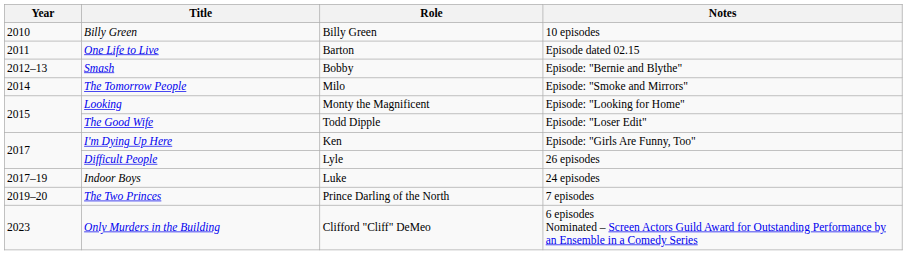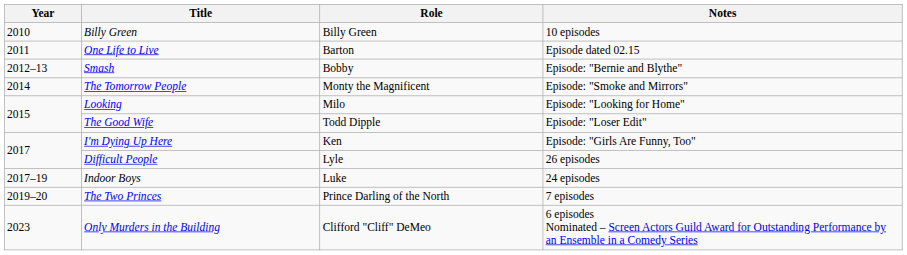The Tomorrow People | Role: Milo -> Monty the Magnificent
Looking | Role: Monty the Magnificent -> Milo
